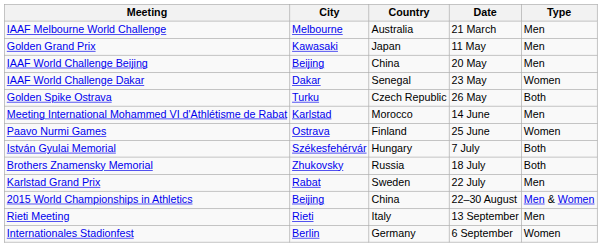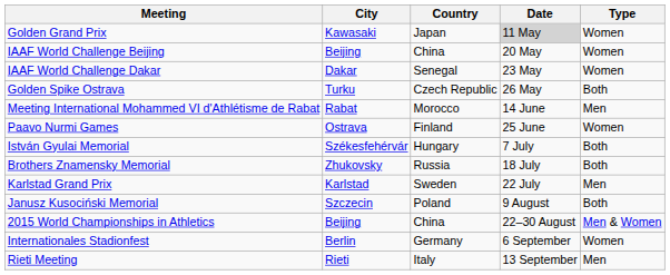- row: IAAF Melbourne World Challenge | Melbourne | Australia | 21 March | Men
Golden Grand Prix | Date: no background -> lightgrey background
Golden Grand Prix | Type: Men -> Women
IAAF World Challenge Beijing | Type: Men -> Women
Meeting International Mohammed VI d'Athlétisme de Rabat | City: Karlstad -> Rabat
Karlstad Grand Prix | City: Rabat -> Karlstad
+ row: Janusz Kusociński Memorial | Szczecin | Poland | 9 August | Both
rows swapped: Internationales Stadionfest <-> Rieti Meeting
